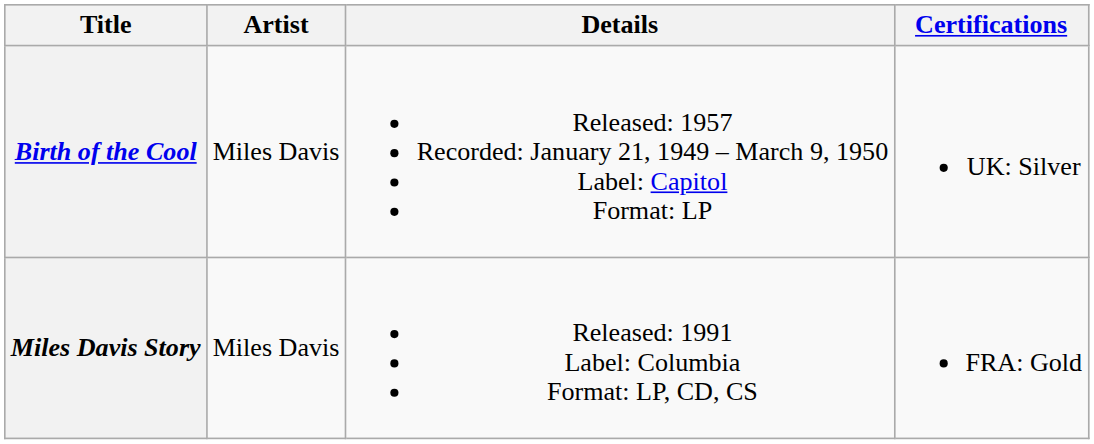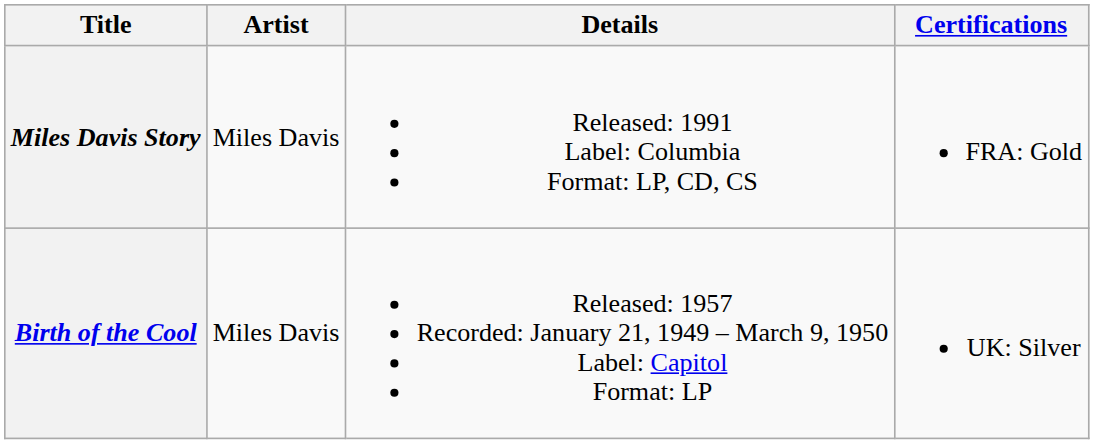rows swapped: Birth of the Cool <-> Miles Davis Story
